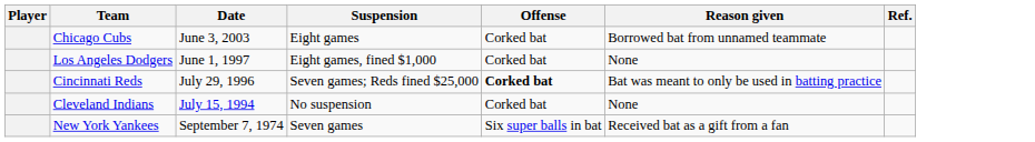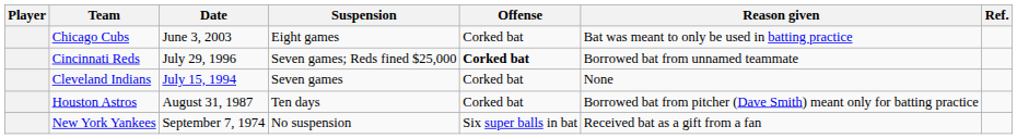Chicago Cubs | Reason given: Borrowed bat from unnamed teammate -> Bat was meant to only be used in batting practice
- row: Los Angeles Dodgers | June 1, 1997 | Eight games, fined $1,000 | Corked bat | None
Cincinnati Reds | Reason given: Bat was meant to only be used in batting practice -> Borrowed bat from unnamed teammate
Cleveland Indians | Suspension: No suspension -> Seven games
+ row: Houston Astros | August 31, 1987 | Ten days | Corked bat | Borrowed bat from pitcher (Dave Smith) meant only for batting practice
New York Yankees | Suspension: Seven games -> No suspension
